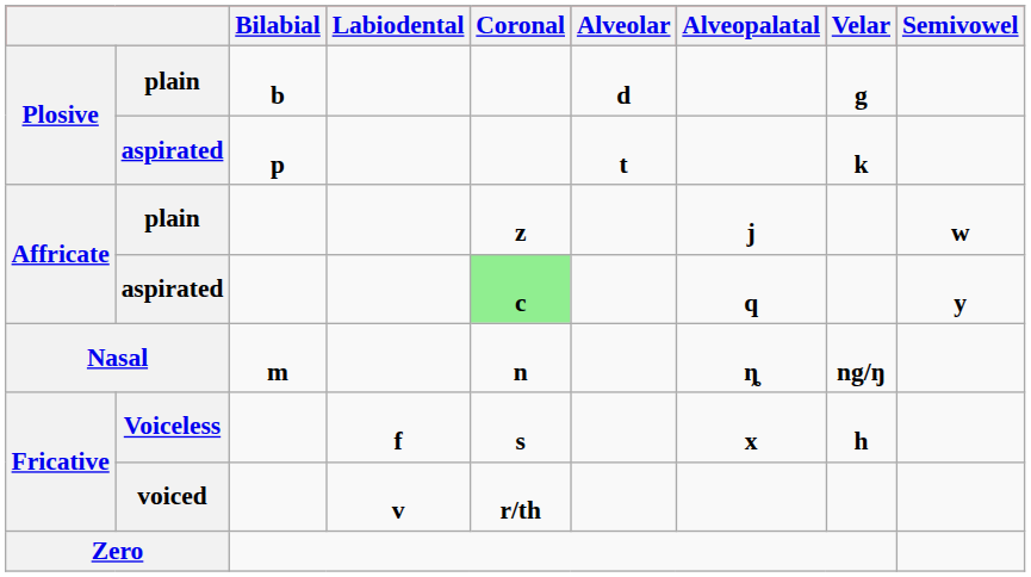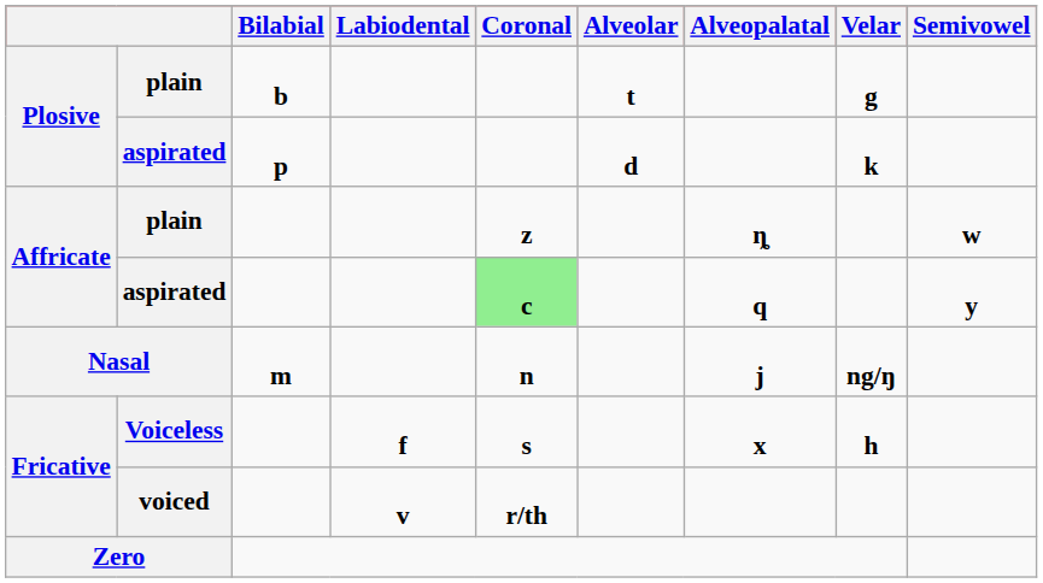Plosive / plain | Alveolar: d -> t
Plosive / aspirated | Alveolar: t -> d
Affricate / plain | Alveopalatal: j -> ȵ
Nasal | Alveopalatal: ȵ -> j
